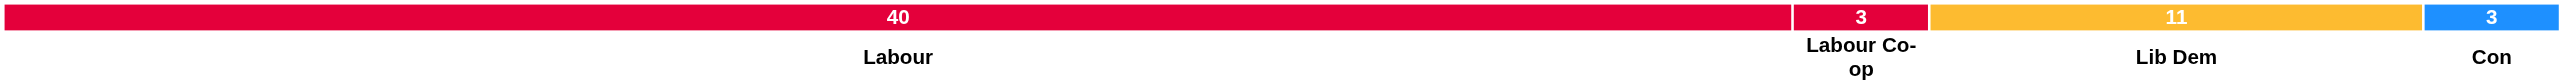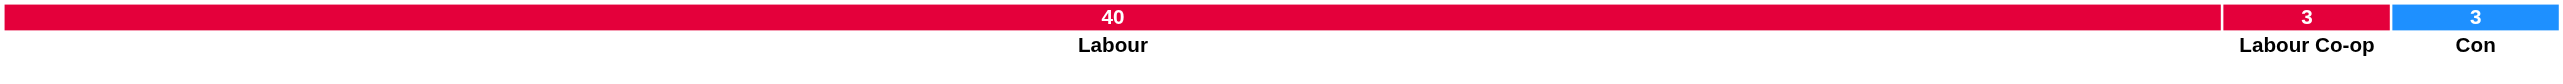- column: 11 | Lib Dem
